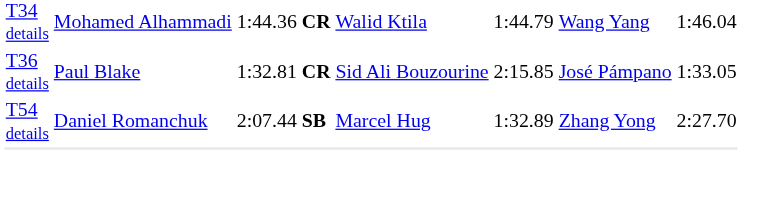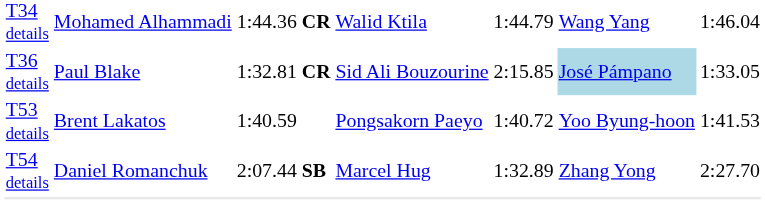T36 details | column 6: no background -> lightblue background
+ row: T53 details | Brent Lakatos | 1:40.59 | Pongsakorn Paeyo | 1:40.72 | Yoo Byung-hoon | 1:41.53
